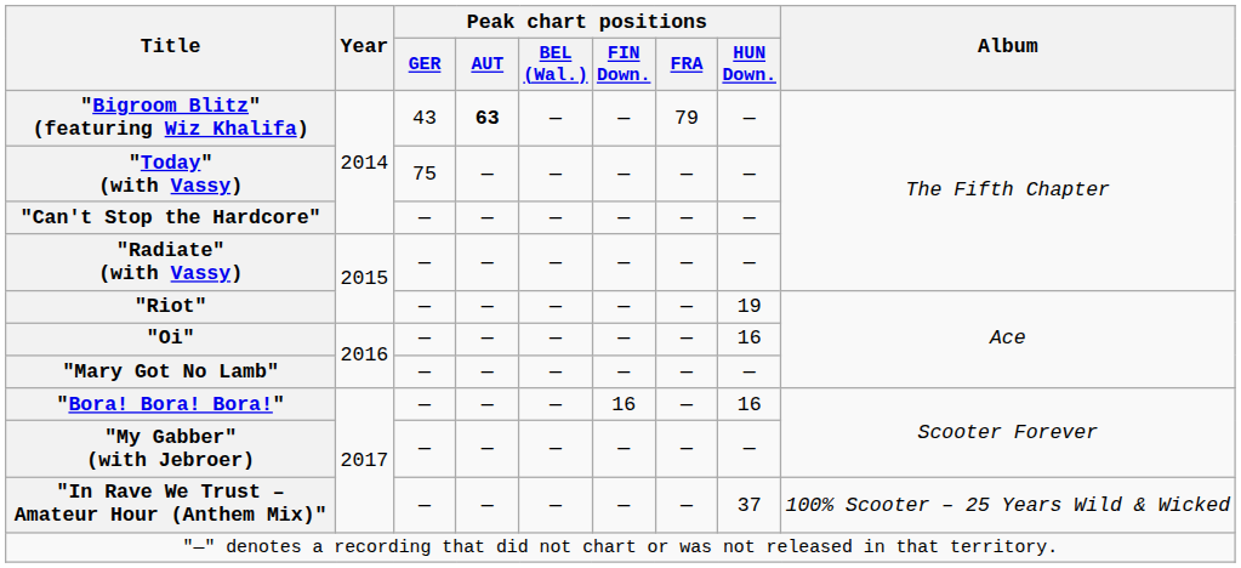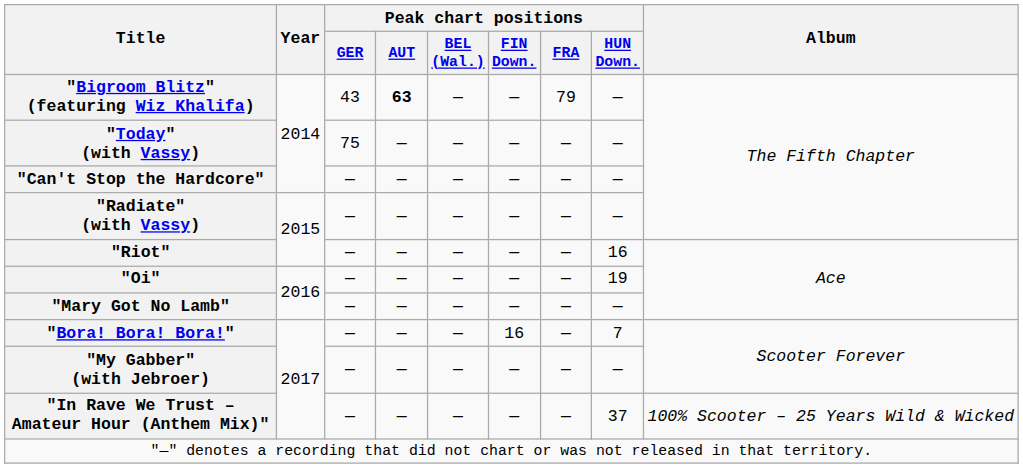"Riot" | Peak chart positions / HUN Down.: 19 -> 16
"Oi" | Peak chart positions / HUN Down.: 16 -> 19
"Bora! Bora! Bora!" | Peak chart positions / HUN Down.: 16 -> 7
